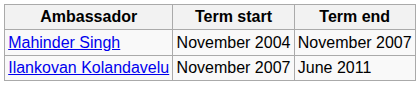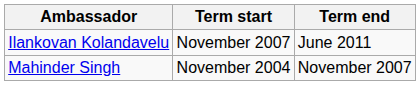rows swapped: Mahinder Singh <-> Ilankovan Kolandavelu
